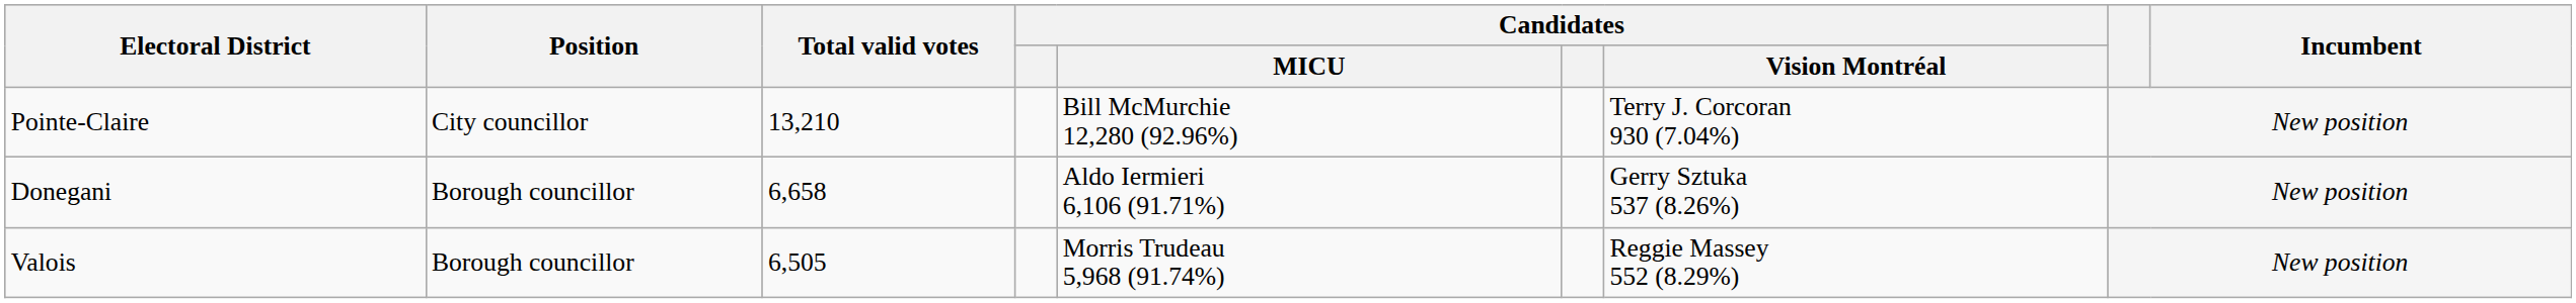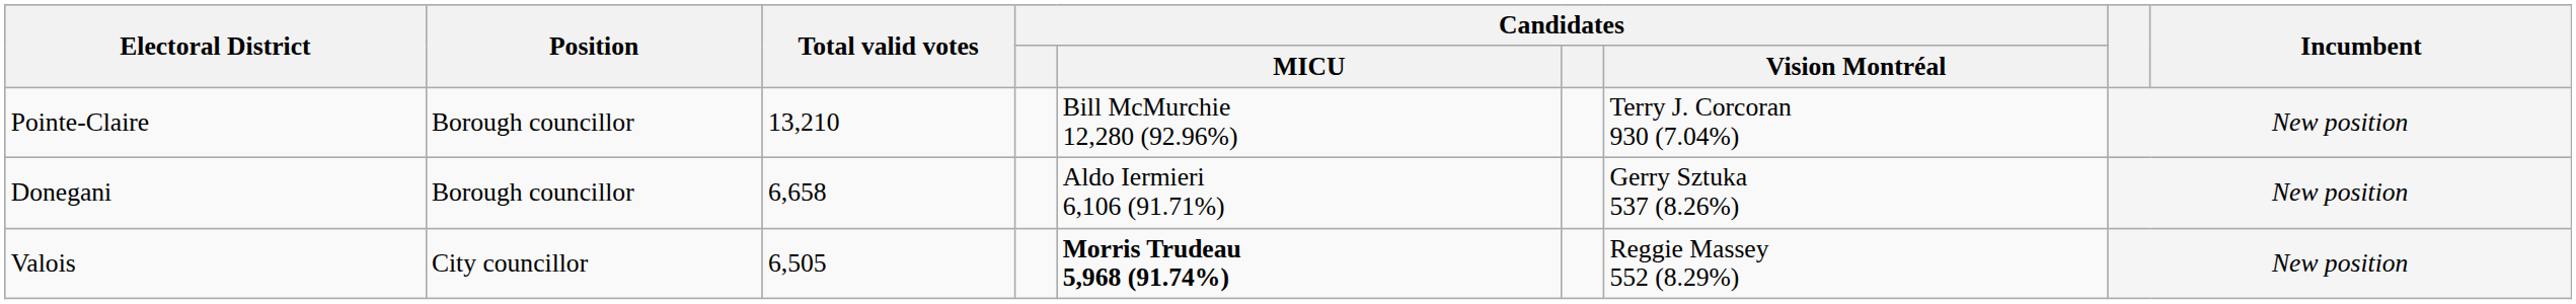Pointe-Claire | Position: City councillor -> Borough councillor
Valois | Position: Borough councillor -> City councillor
Valois | Candidates / MICU: normal -> bold
